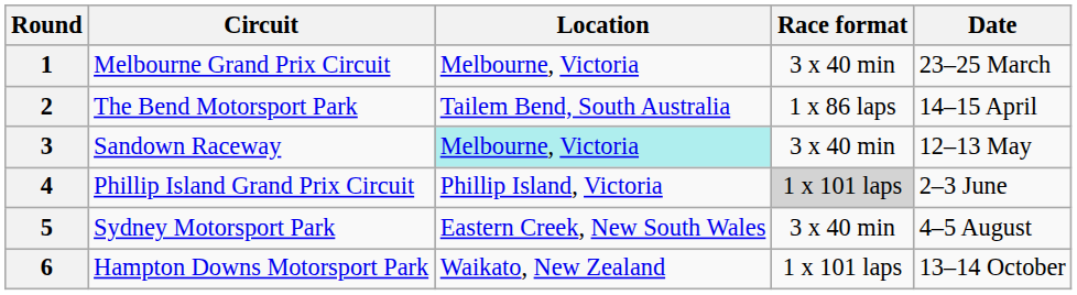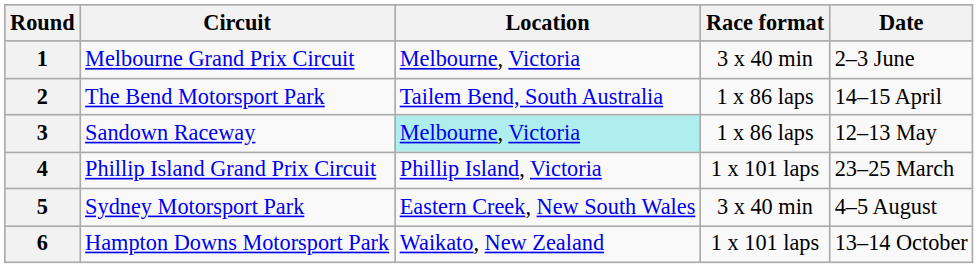1 | Date: 23–25 March -> 2–3 June
3 | Race format: 3 x 40 min -> 1 x 86 laps
4 | Race format: lightgrey background -> no background
4 | Date: 2–3 June -> 23–25 March
